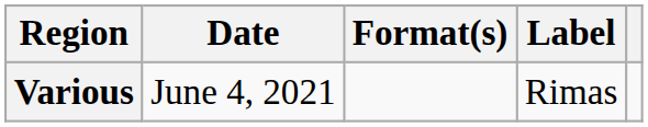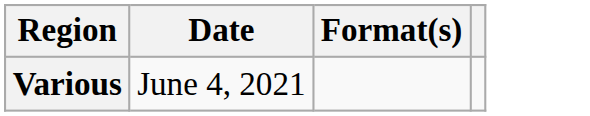- column: Label | Rimas
